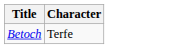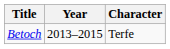+ column: Year | 2013–2015
